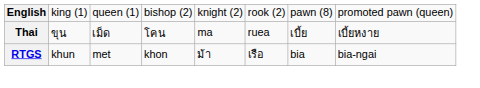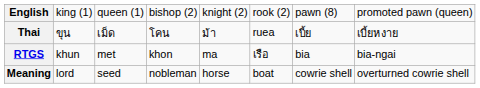Thai | column 5: ma -> ม้า
RTGS | column 5: ม้า -> ma
+ row: Meaning | lord | seed | nobleman | horse | boat | cowrie shell | overturned cowrie shell
